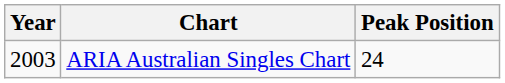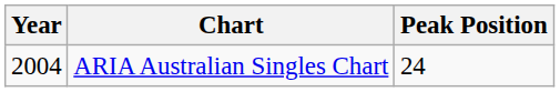ARIA Australian Singles Chart | Year: 2003 -> 2004
